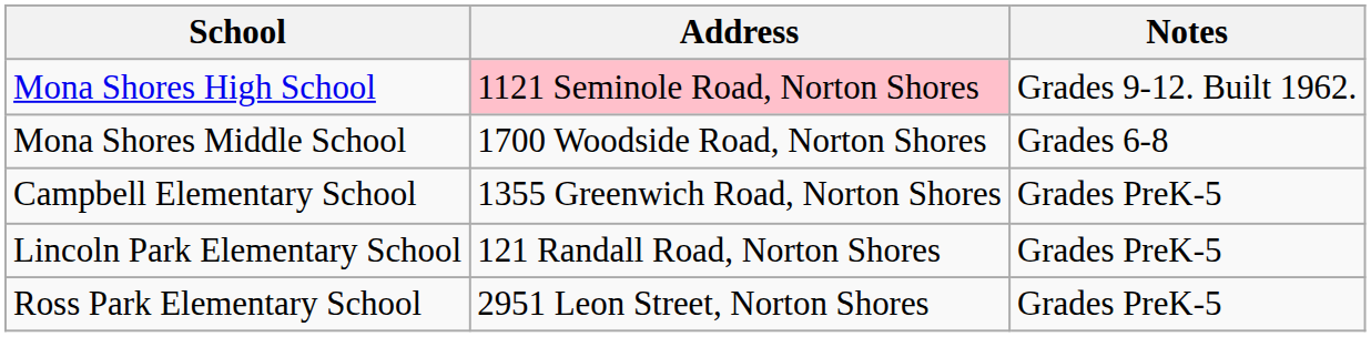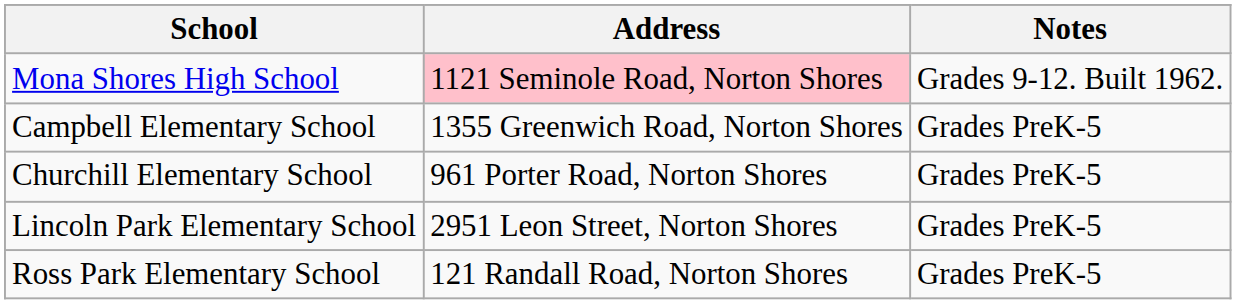- row: Mona Shores Middle School | 1700 Woodside Road, Norton Shores | Grades 6-8
+ row: Churchill Elementary School | 961 Porter Road, Norton Shores | Grades PreK-5
Lincoln Park Elementary School | Address: 121 Randall Road, Norton Shores -> 2951 Leon Street, Norton Shores
Ross Park Elementary School | Address: 2951 Leon Street, Norton Shores -> 121 Randall Road, Norton Shores
